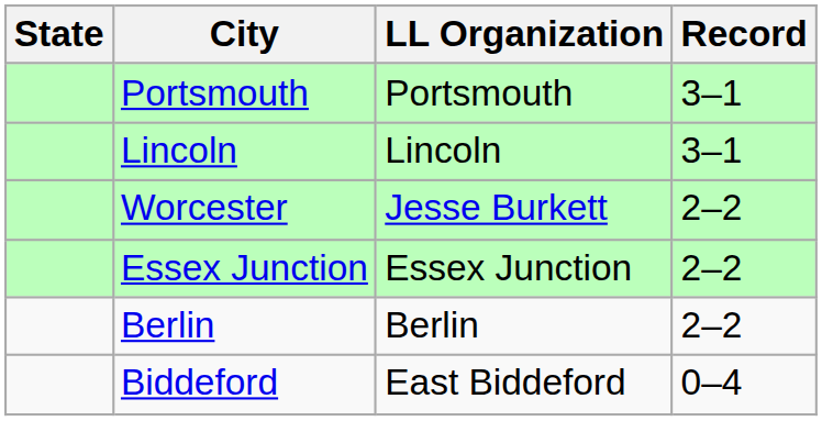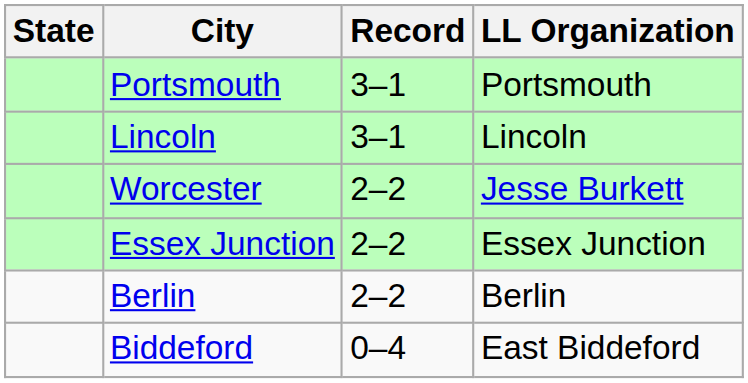columns swapped: LL Organization <-> Record
